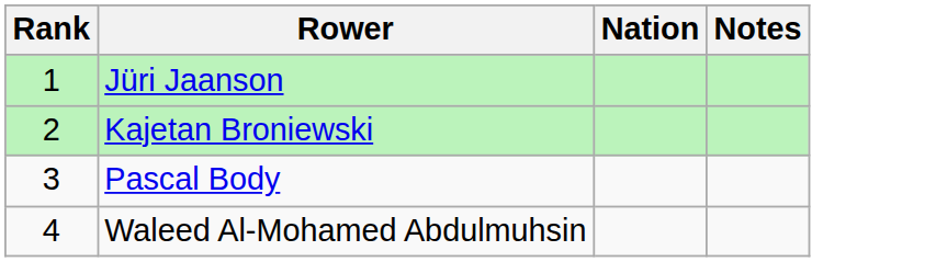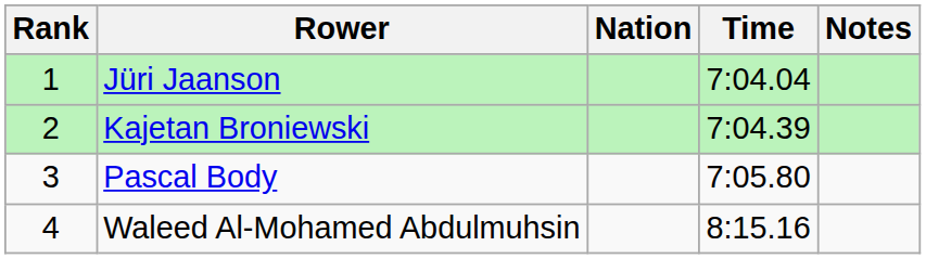+ column: Time | 7:04.04 | 7:04.39 | 7:05.80 | 8:15.16
